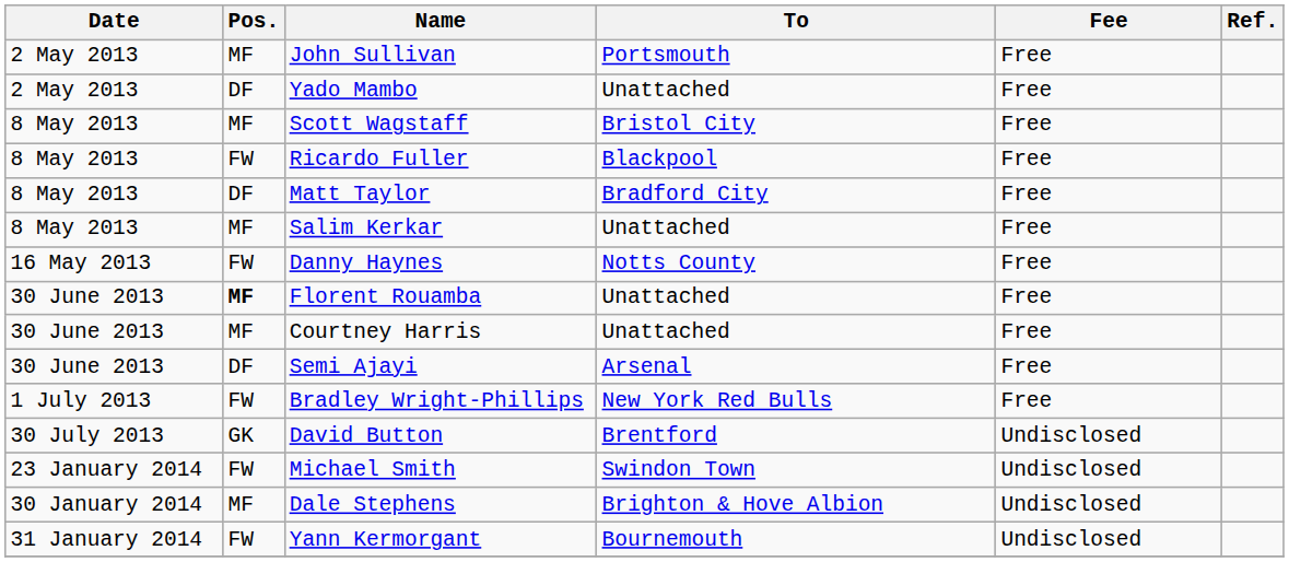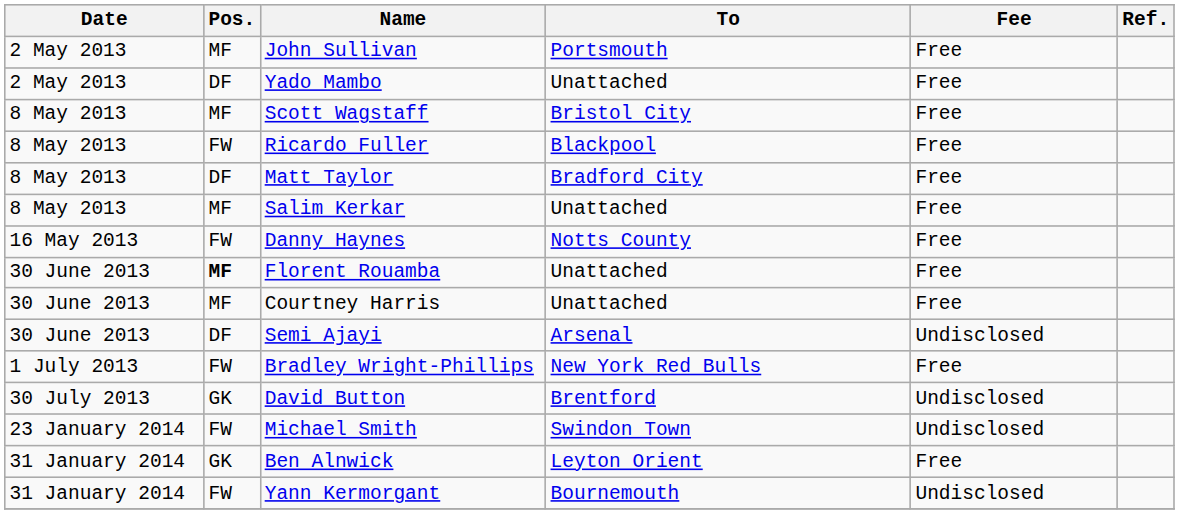Semi Ajayi | Fee: Free -> Undisclosed
- row: 30 January 2014 | MF | Dale Stephens | Brighton & Hove Albion | Undisclosed
+ row: 31 January 2014 | GK | Ben Alnwick | Leyton Orient | Free
